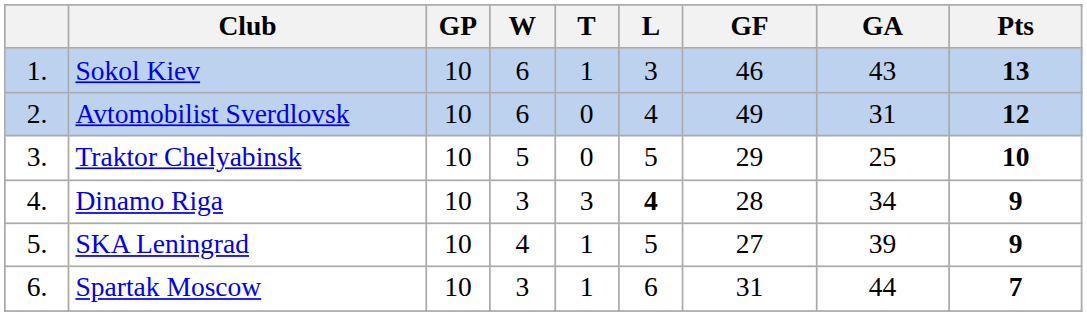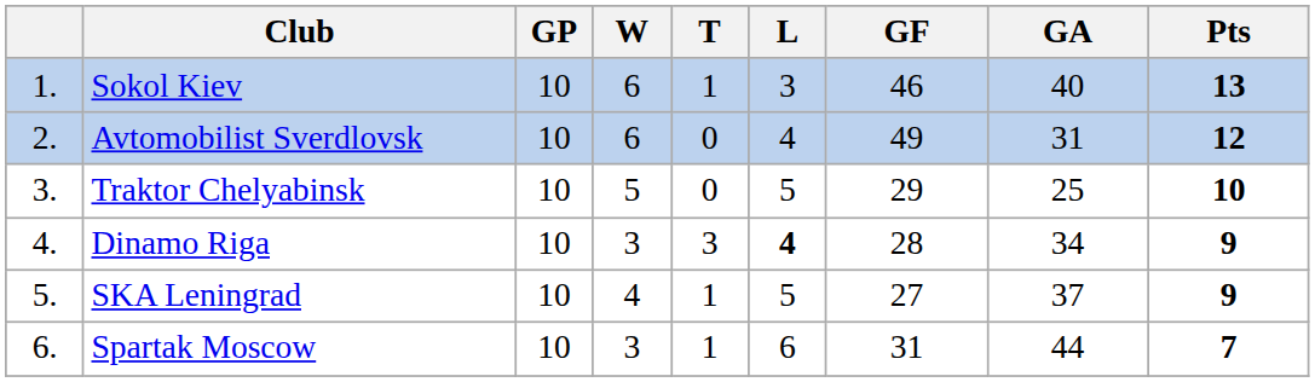Sokol Kiev | GA: 43 -> 40
SKA Leningrad | GA: 39 -> 37
